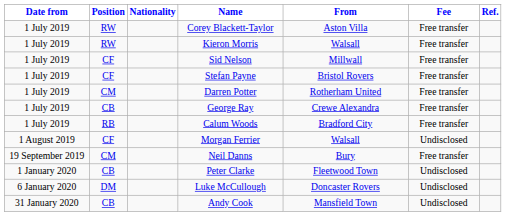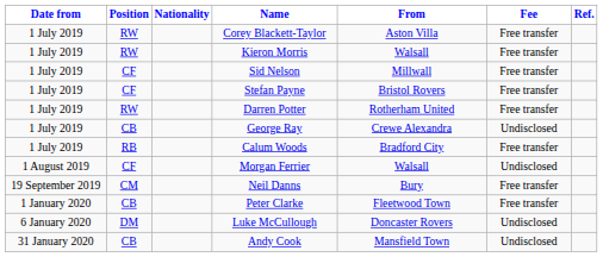Darren Potter | Position: CM -> RW
George Ray | Fee: Free transfer -> Undisclosed
Peter Clarke | Fee: Undisclosed -> Free transfer
